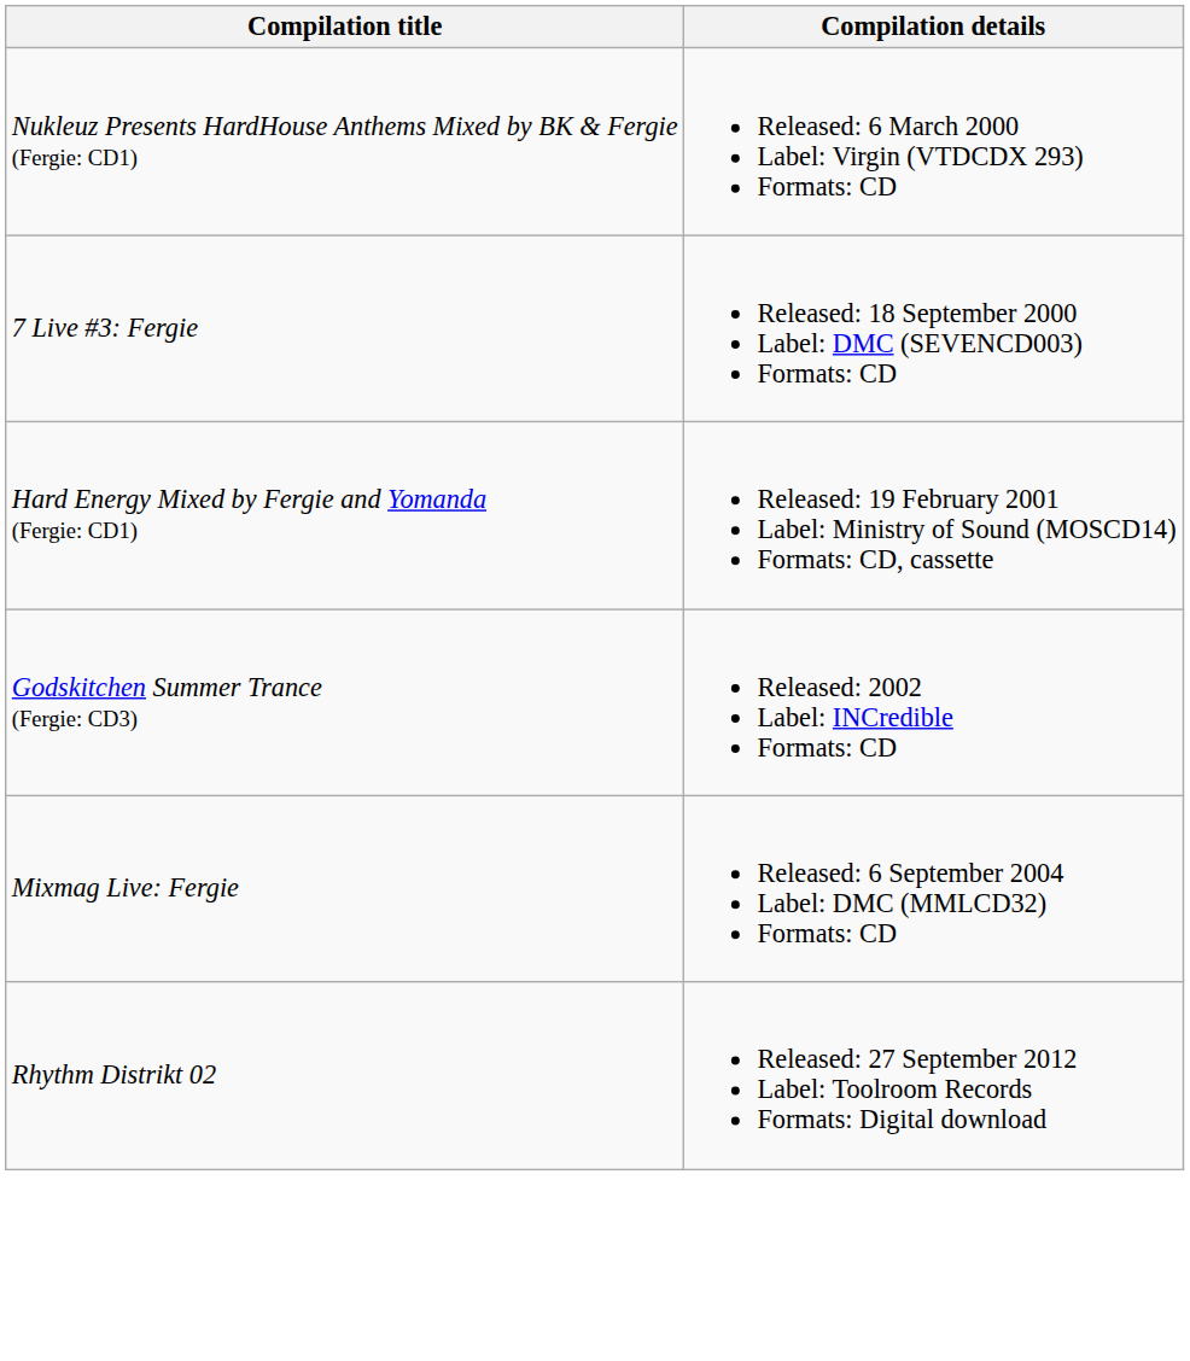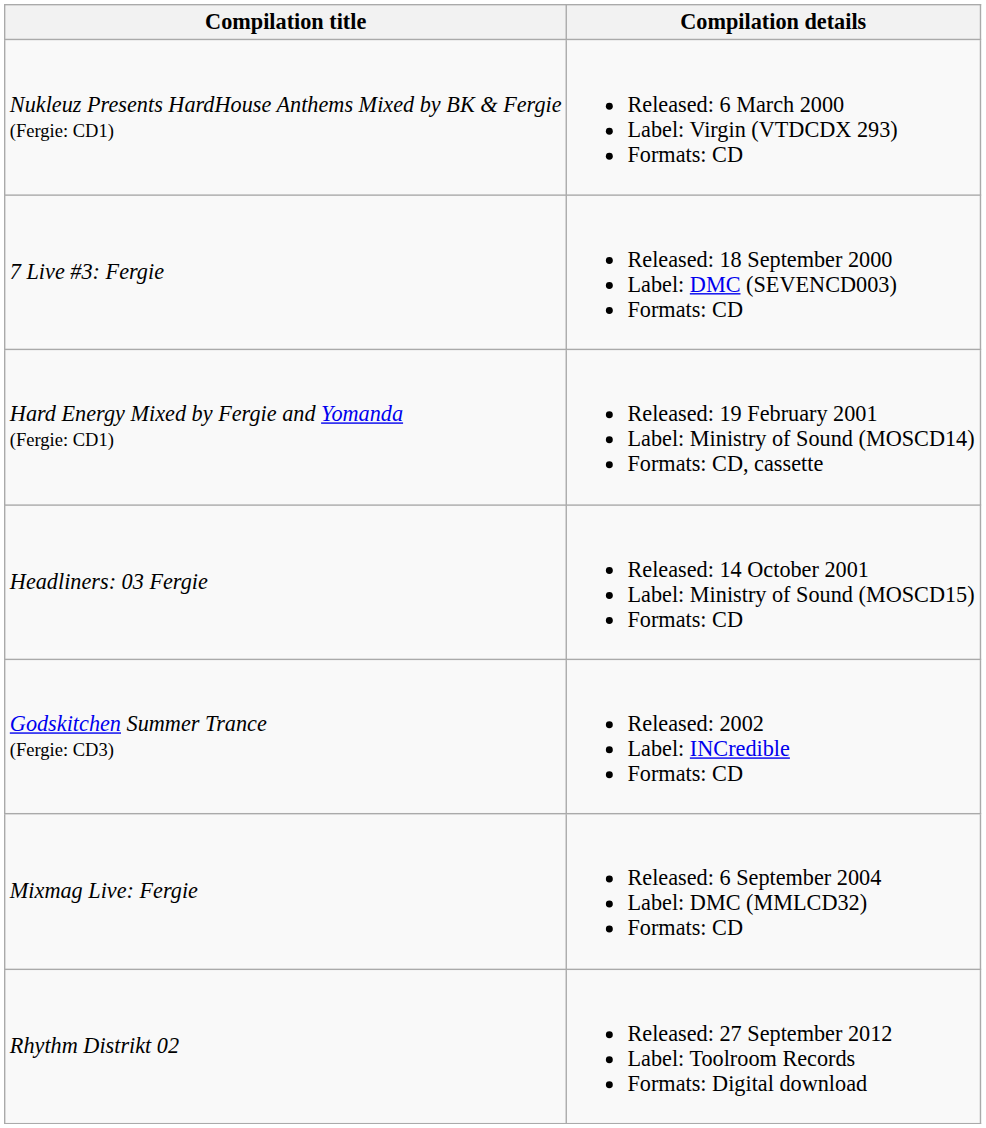+ row: Headliners: 03 Fergie | Released: 14 October 2001 Label: Ministry of Sound (MOSCD15) Formats: CD
